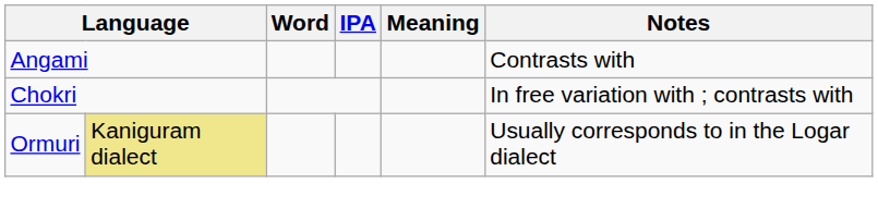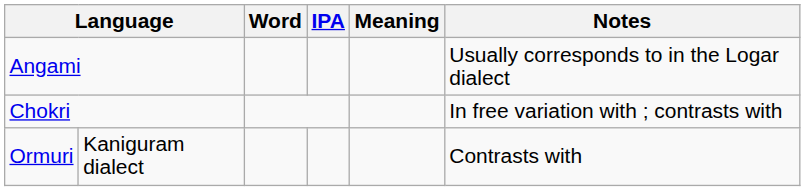Angami | Notes: Contrasts with -> Usually corresponds to in the Logar dialect
Ormuri | column 2: khaki background -> no background
Ormuri | Notes: Usually corresponds to in the Logar dialect -> Contrasts with
